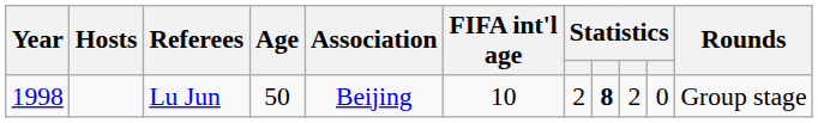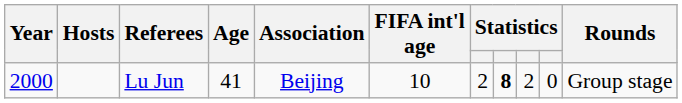Lu Jun | Year: 1998 -> 2000
Lu Jun | Age: 50 -> 41
